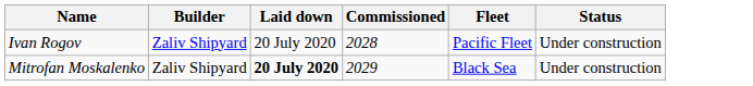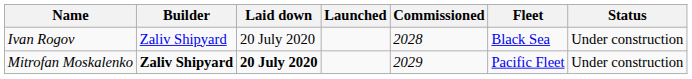+ column: Launched
Ivan Rogov | Fleet: Pacific Fleet -> Black Sea
Mitrofan Moskalenko | Builder: normal -> bold
Mitrofan Moskalenko | Fleet: Black Sea -> Pacific Fleet
